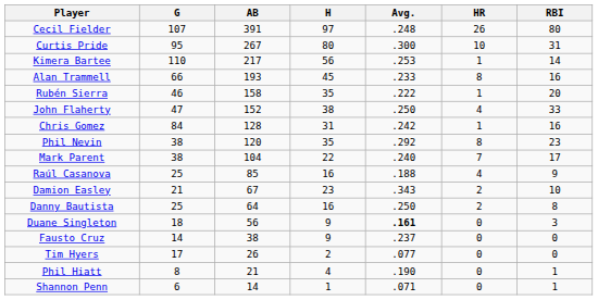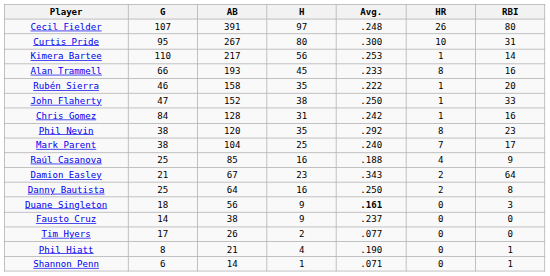John Flaherty | HR: 4 -> 1
Mark Parent | H: 22 -> 25
Damion Easley | RBI: 10 -> 64
